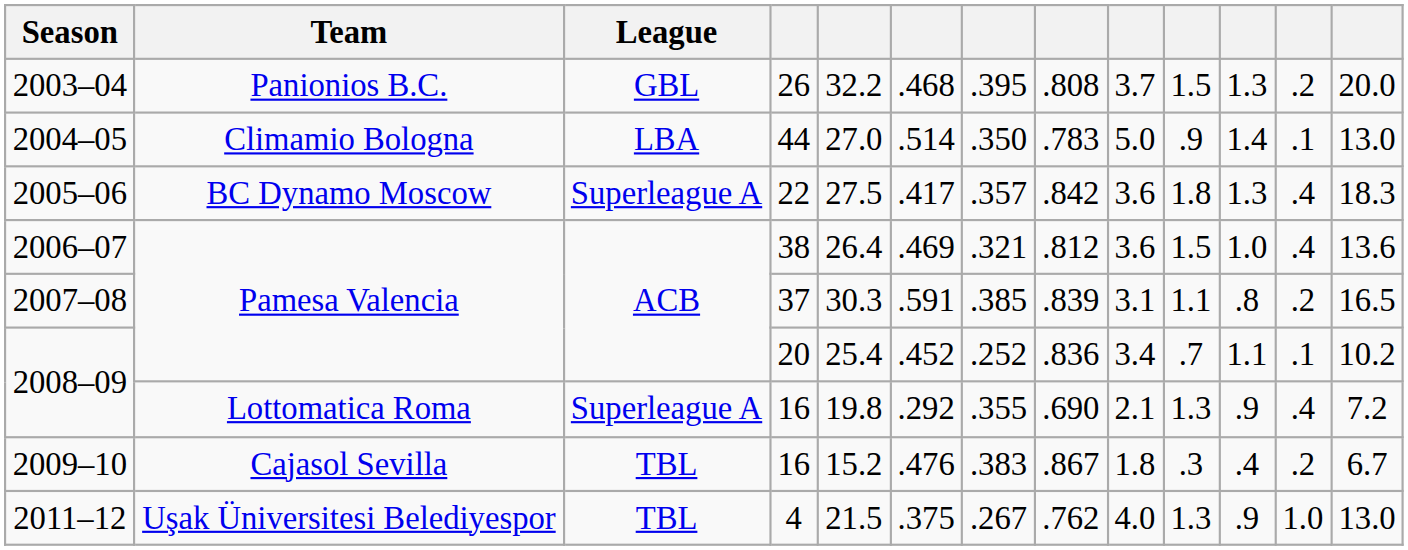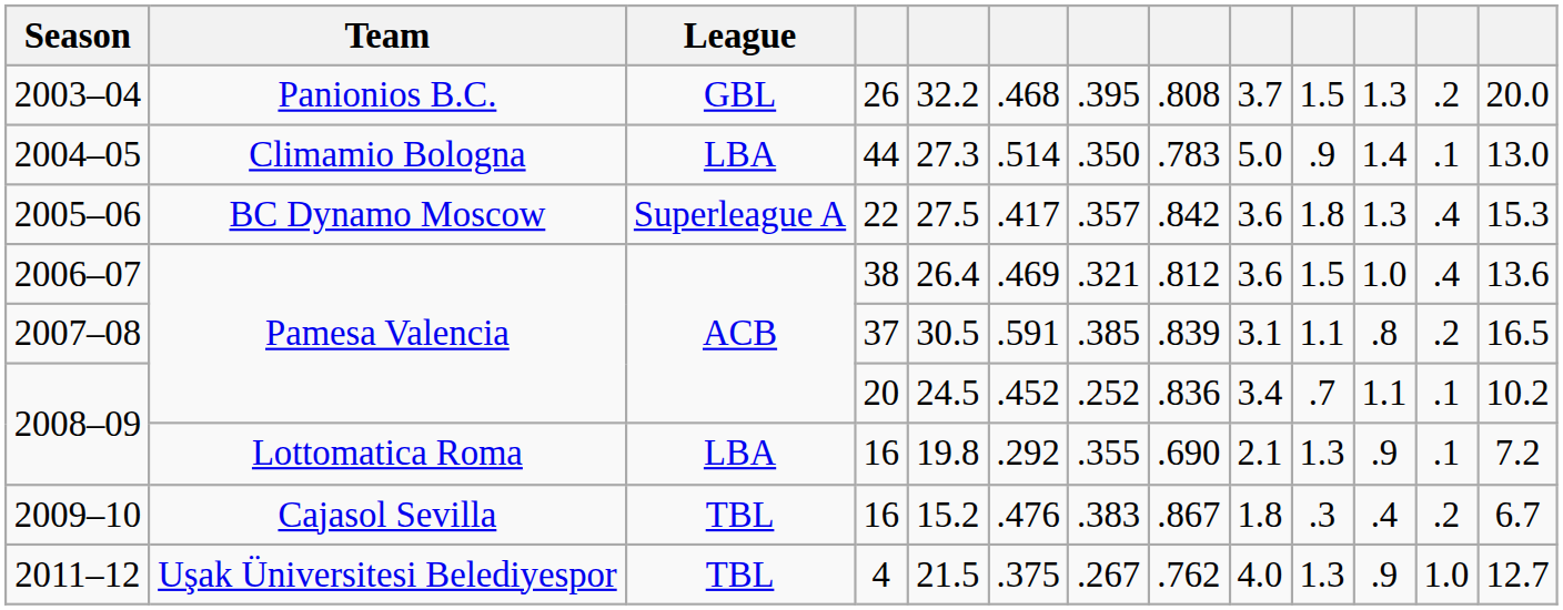2004–05 | column 5: 27.0 -> 27.3
2005–06 | column 13: 18.3 -> 15.3
2007–08 | column 5: 30.3 -> 30.5
2008–09 / 20 | column 5: 25.4 -> 24.5
2008–09 / 16 | League: Superleague A -> LBA
2008–09 / 16 | column 12: .4 -> .1
2011–12 | column 13: 13.0 -> 12.7
